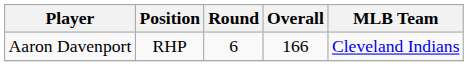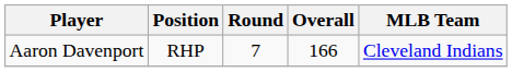Aaron Davenport | Round: 6 -> 7
